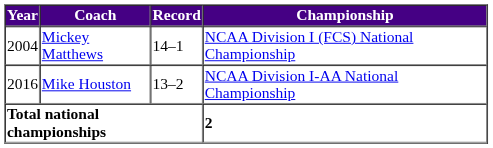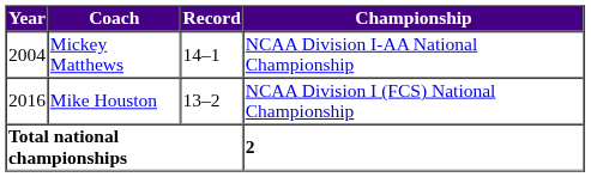Mickey Matthews | Championship: NCAA Division I (FCS) National Championship -> NCAA Division I-AA National Championship
Mike Houston | Championship: NCAA Division I-AA National Championship -> NCAA Division I (FCS) National Championship
